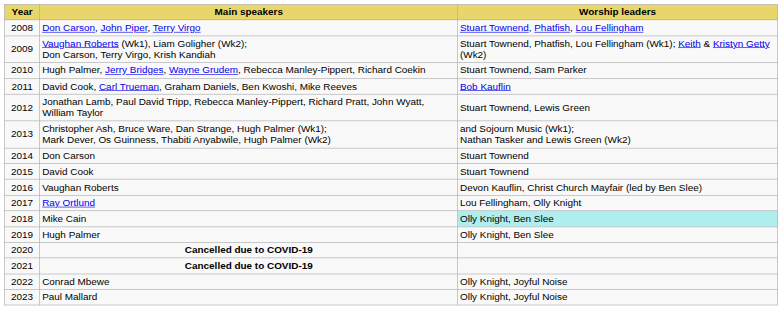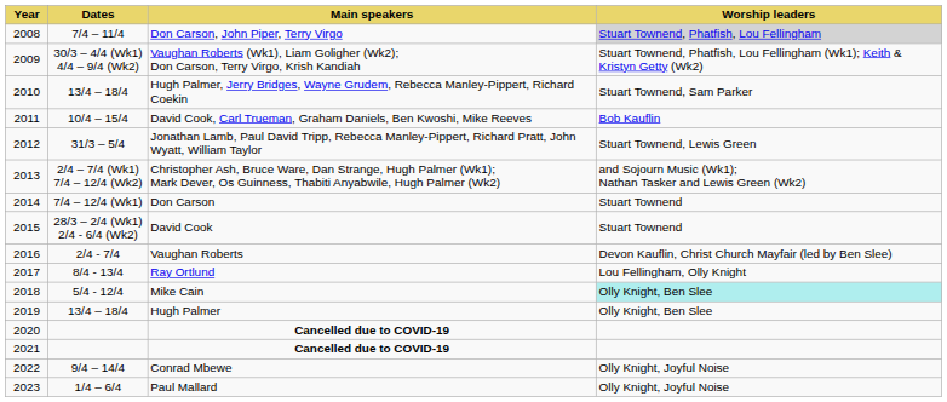+ column: Dates | 7/4 – 11/4 | 30/3 – 4/4 (Wk1) 4/4 – 9/4 (Wk2) | 13/4 – 18/4 | 10/4 – 15/4 | 31/3 – 5/4 | 2/4 – 7/4 (Wk1) 7/4 – 12/4 (Wk2) | 7/4 – 12/4 (Wk1) | 28/3 – 2/4 (Wk1) 2/4 - 6/4 (Wk2) | 2/4 - 7/4 | 8/4 - 13/4 | 5/4 - 12/4 | 13/4 – 18/4 | 9/4 – 14/4 | 1/4 – 6/4
Don Carson, John Piper, Terry Virgo | Worship leaders: no background -> lightgrey background
